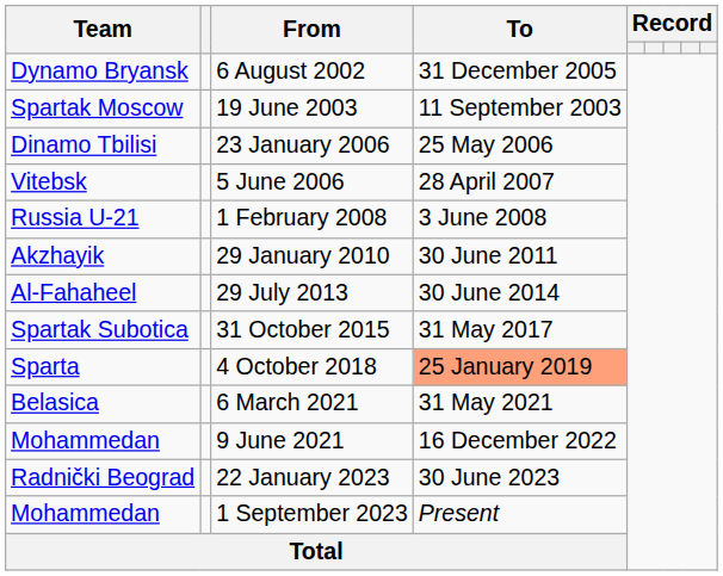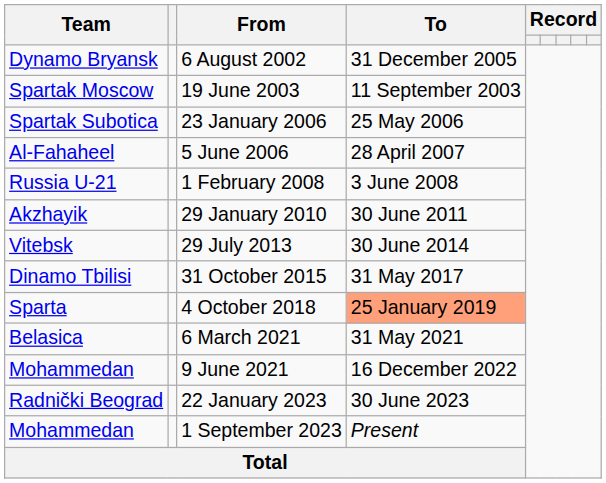23 January 2006 | Team: Dinamo Tbilisi -> Spartak Subotica
5 June 2006 | Team: Vitebsk -> Al-Fahaheel
29 July 2013 | Team: Al-Fahaheel -> Vitebsk
31 October 2015 | Team: Spartak Subotica -> Dinamo Tbilisi
